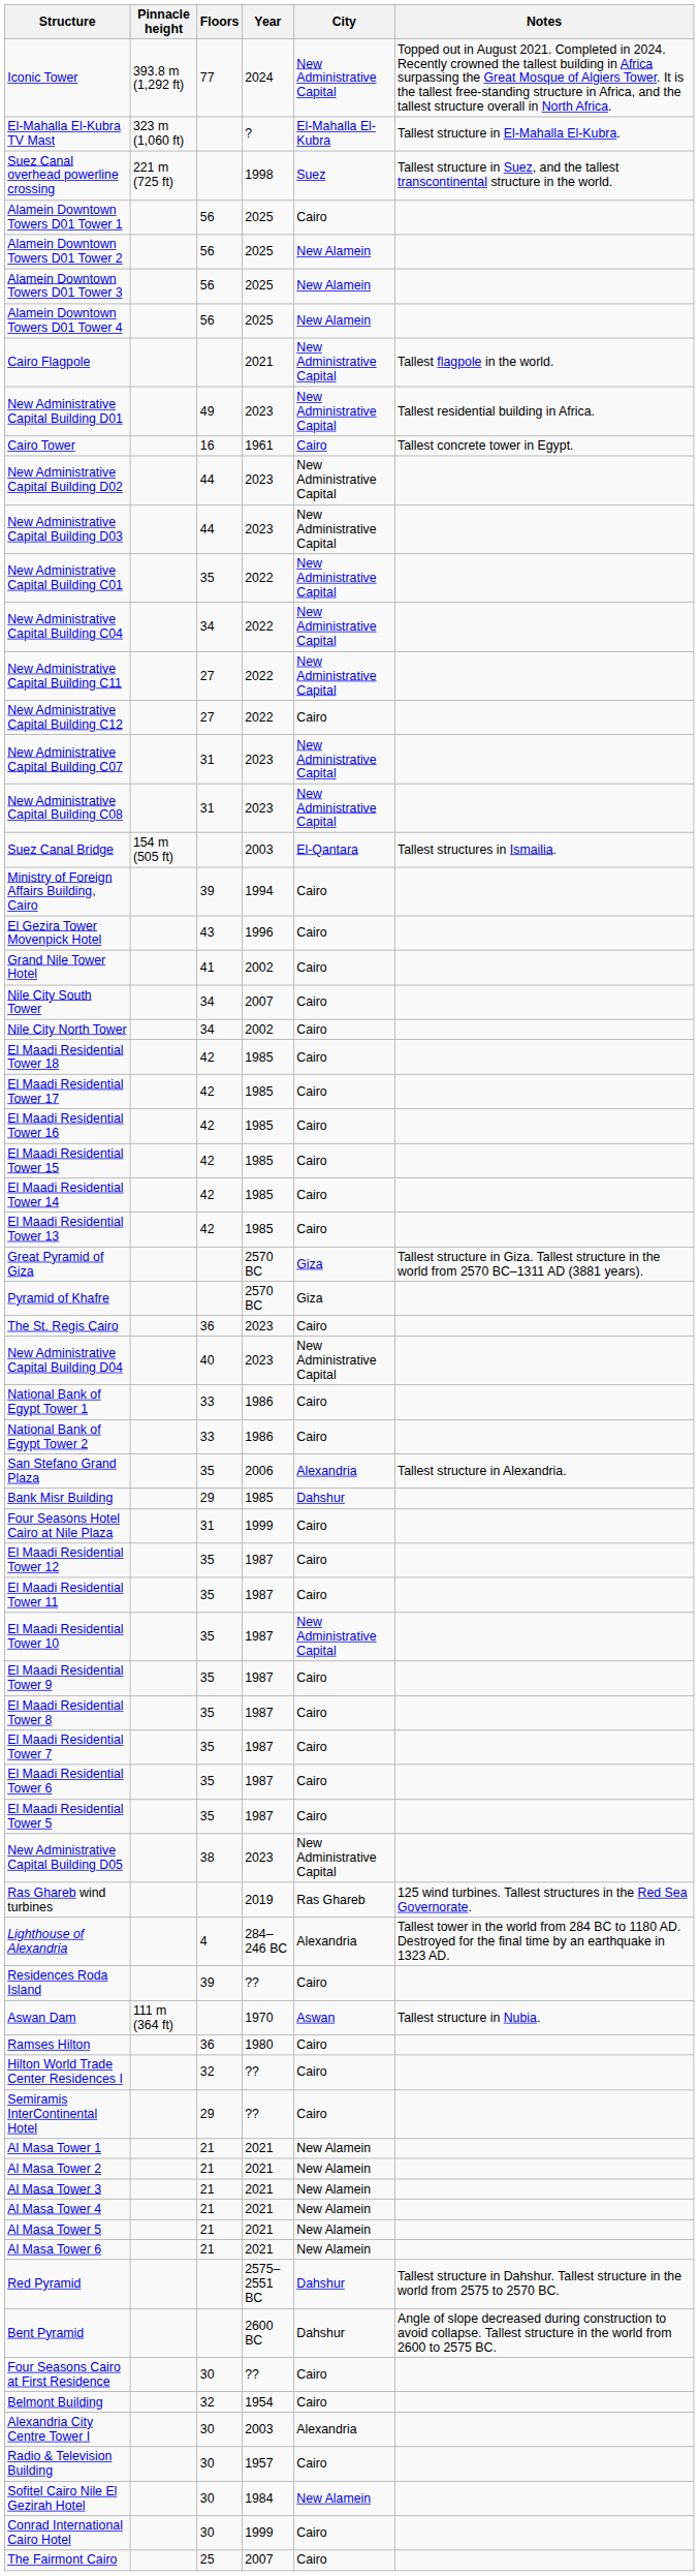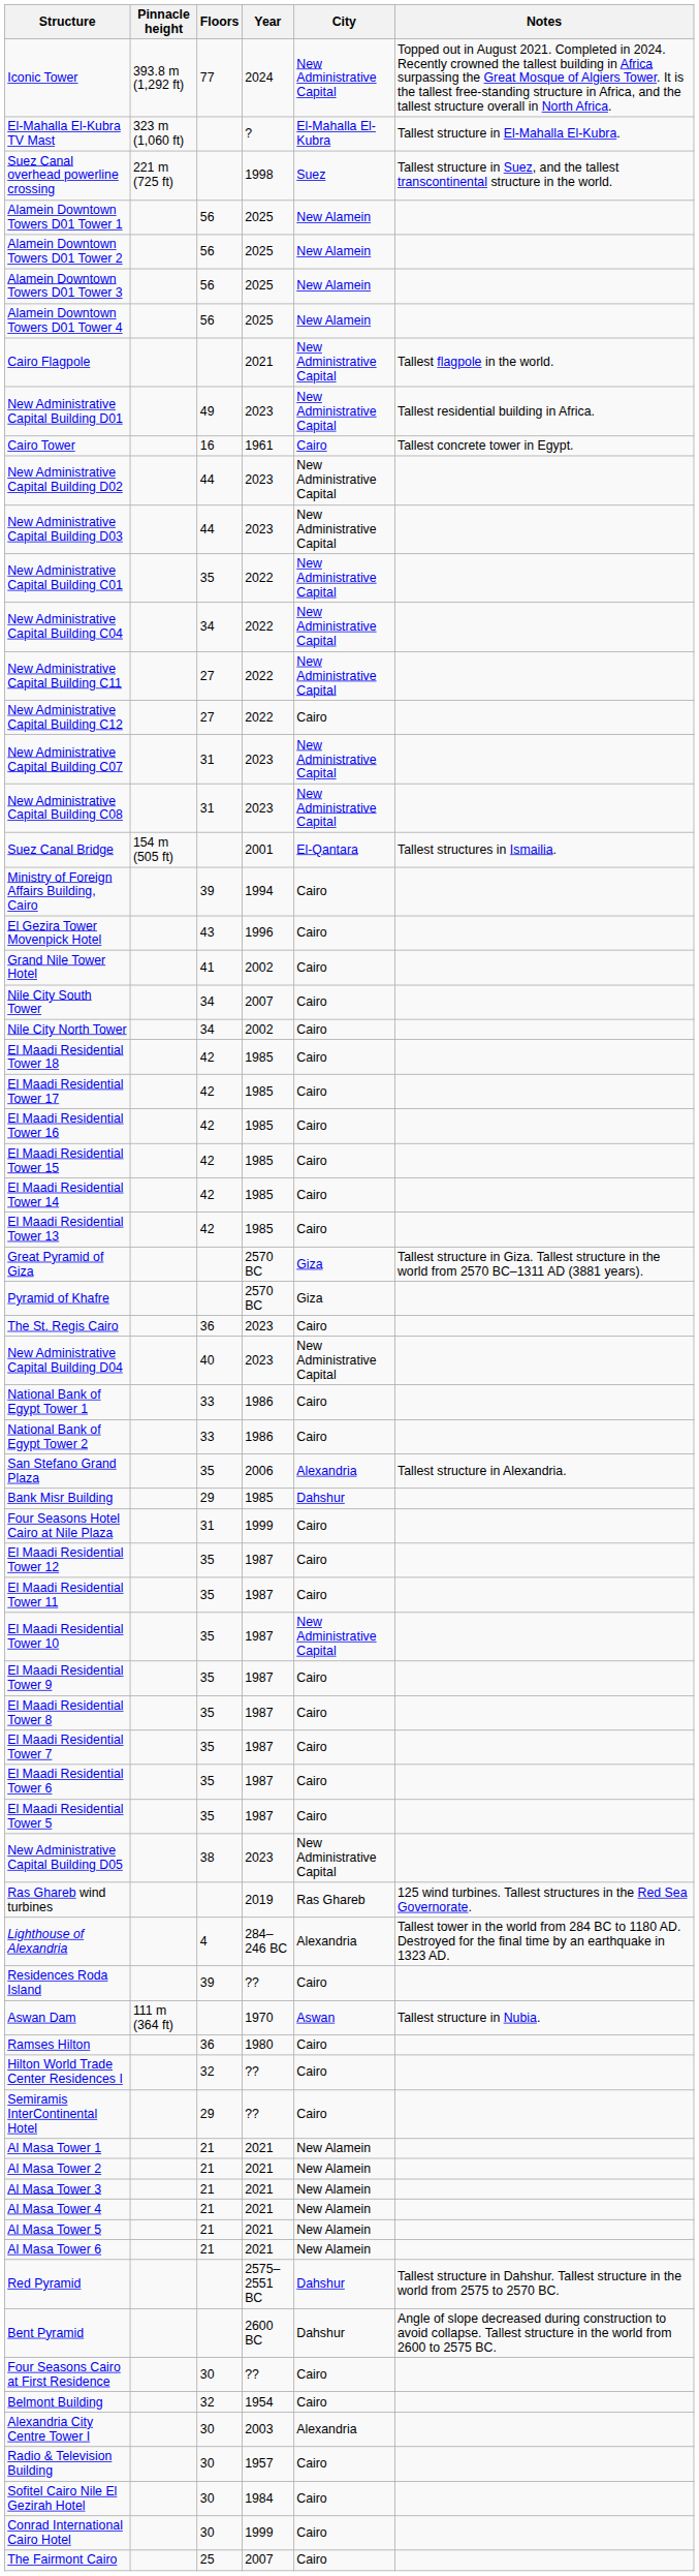Alamein Downtown Towers D01 Tower 1 | City: Cairo -> New Alamein
Suez Canal Bridge | Year: 2003 -> 2001
Sofitel Cairo Nile El Gezirah Hotel | City: New Alamein -> Cairo
